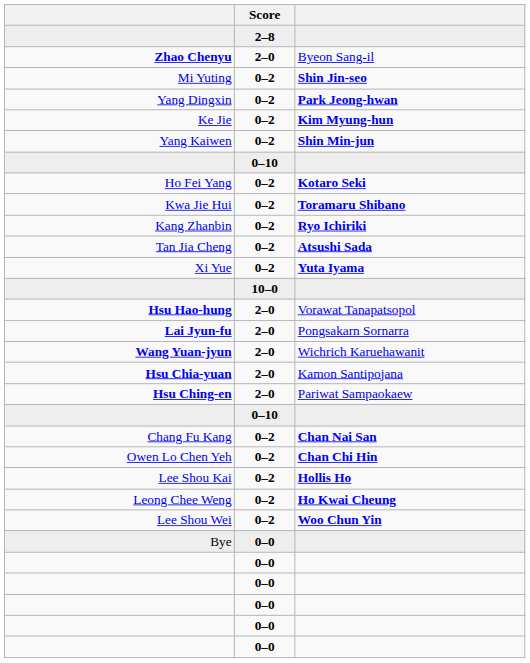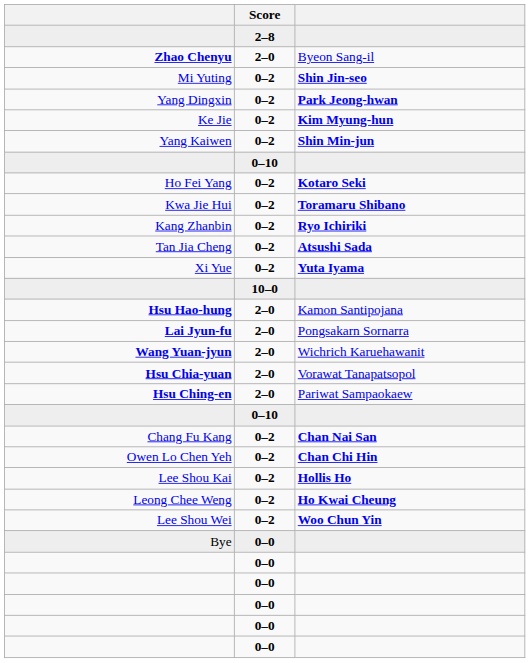Hsu Hao-hung | column 3: Vorawat Tanapatsopol -> Kamon Santipojana
Hsu Chia-yuan | column 3: Kamon Santipojana -> Vorawat Tanapatsopol
